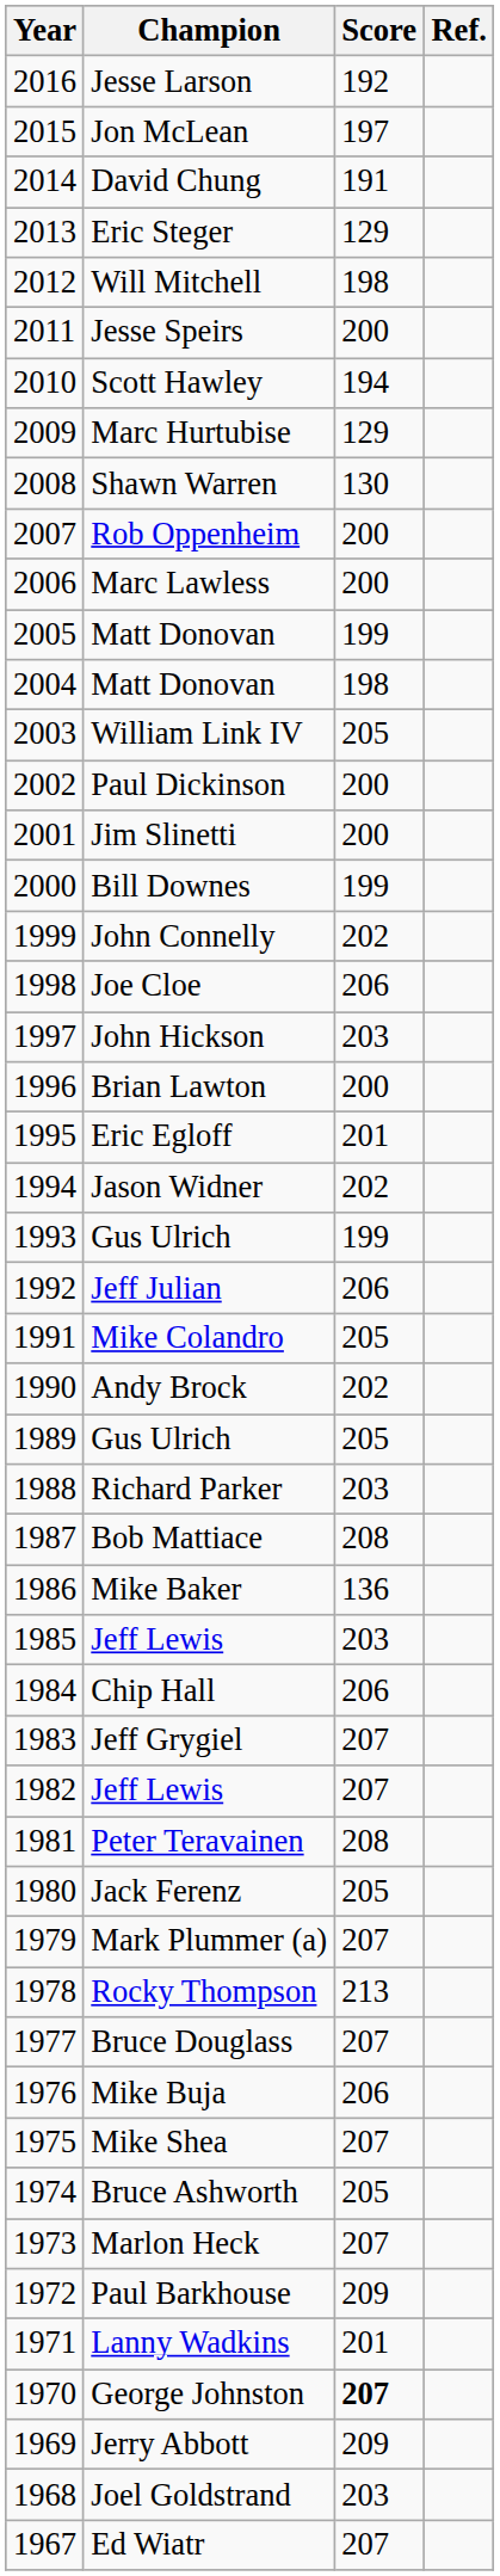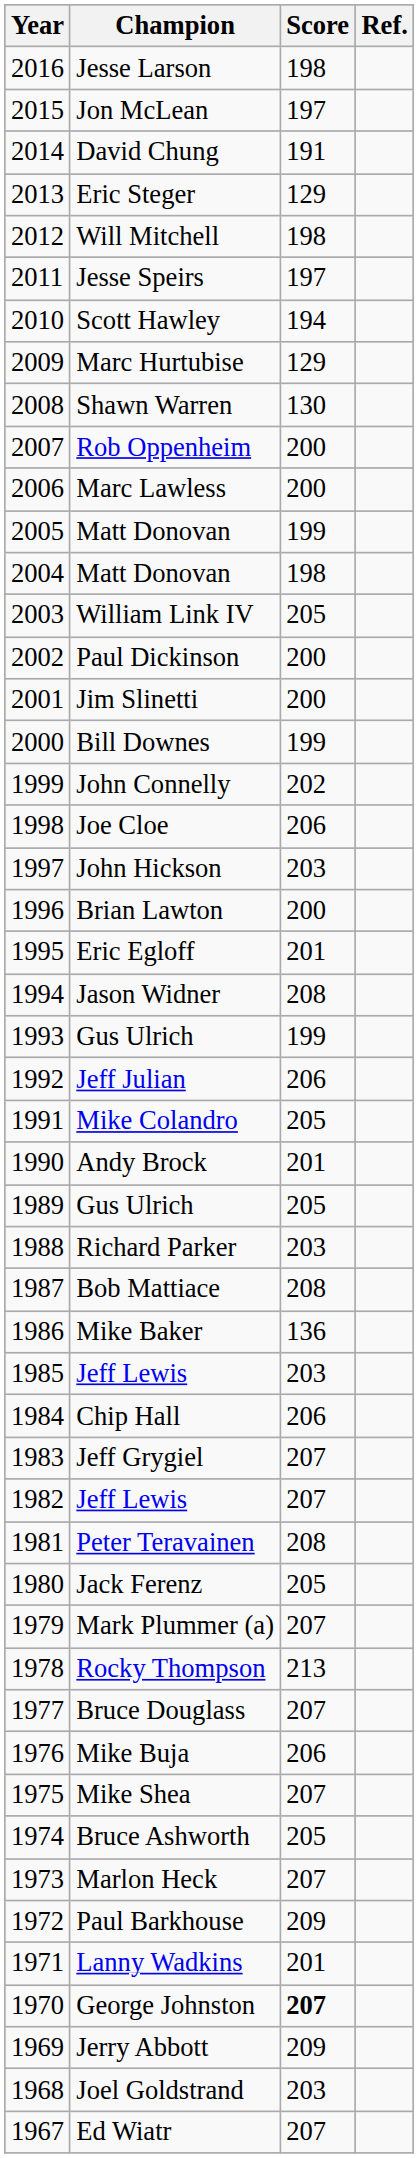Jesse Larson | Score: 192 -> 198
Jesse Speirs | Score: 200 -> 197
Jason Widner | Score: 202 -> 208
Andy Brock | Score: 202 -> 201
